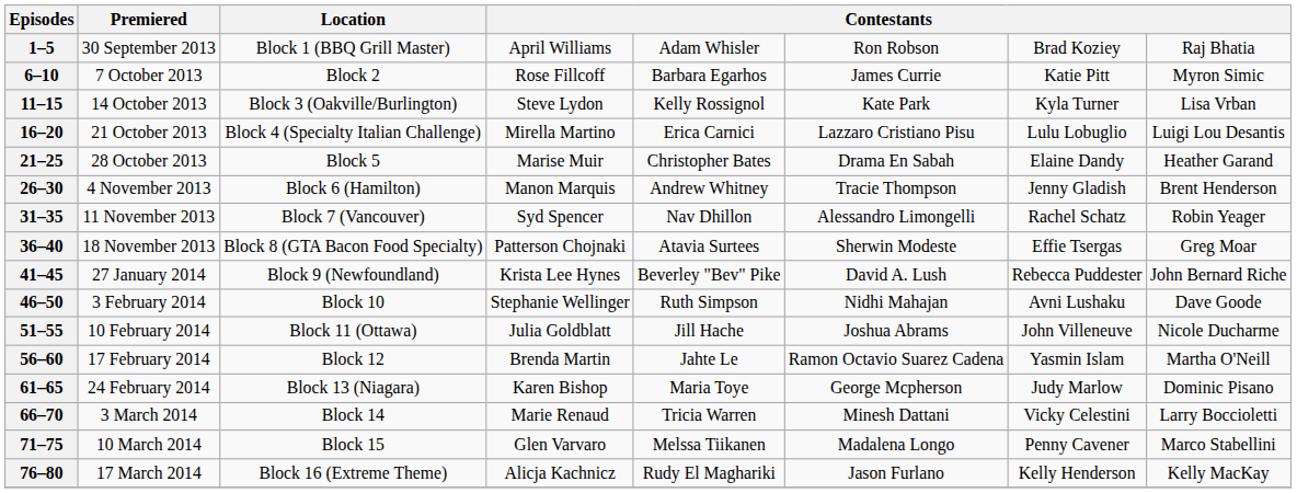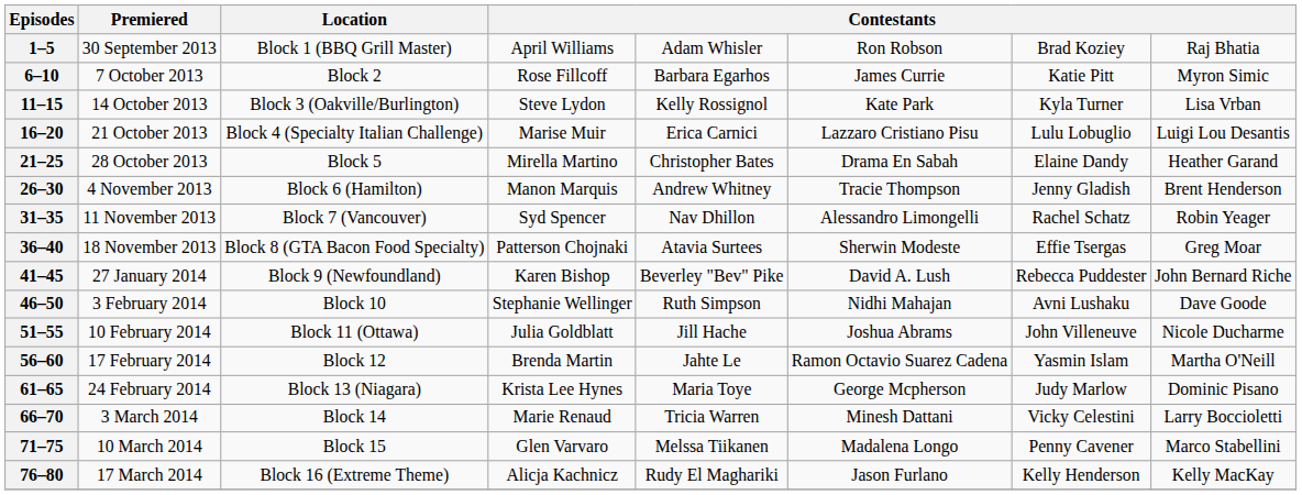16–20 | column 4: Mirella Martino -> Marise Muir
21–25 | column 4: Marise Muir -> Mirella Martino
41–45 | column 4: Krista Lee Hynes -> Karen Bishop
61–65 | column 4: Karen Bishop -> Krista Lee Hynes
